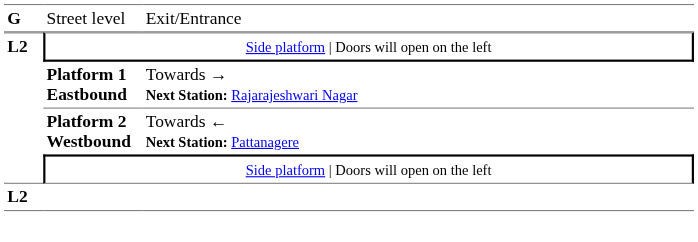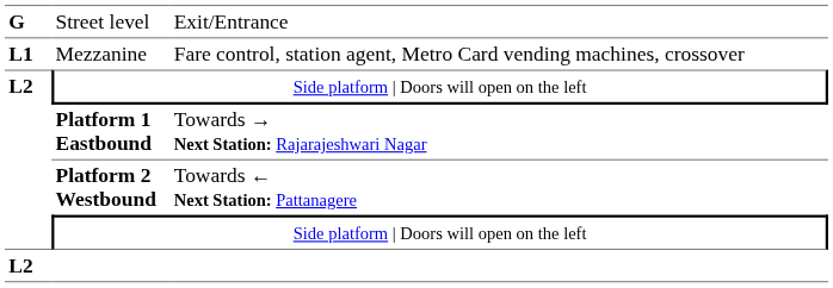+ row: L1 | Mezzanine | Fare control, station agent, Metro Card vending machines, crossover
